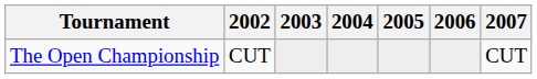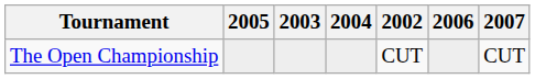columns swapped: 2002 <-> 2005
